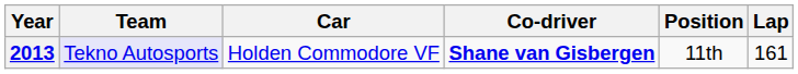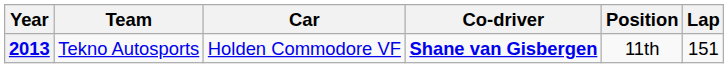2013 | Team: lavender background -> no background
2013 | Lap: 161 -> 151
